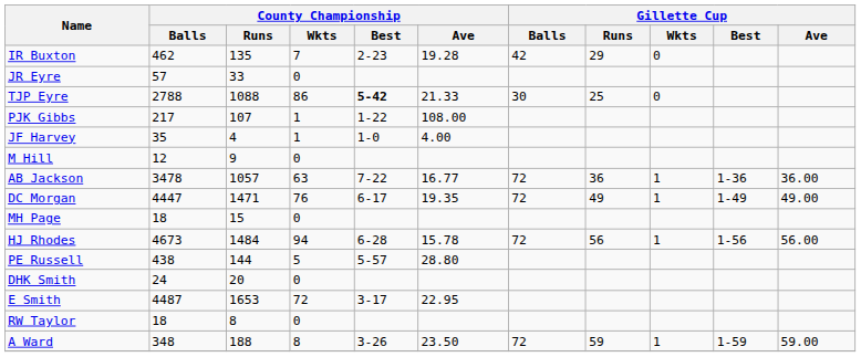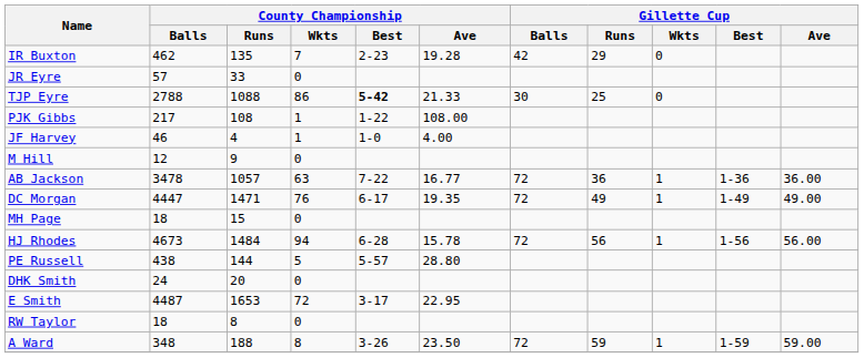PJK Gibbs | County Championship / Runs: 107 -> 108
JF Harvey | County Championship / Balls: 35 -> 46
